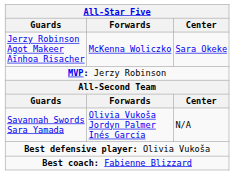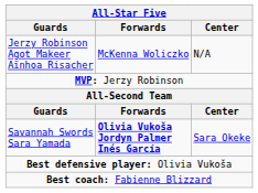Jerzy Robinson Agot Makeer Aïnhoa Risacher | Center: Sara Okeke -> N/A
Savannah Swords Sara Yamada | Forwards: normal -> bold
Savannah Swords Sara Yamada | Center: N/A -> Sara Okeke
